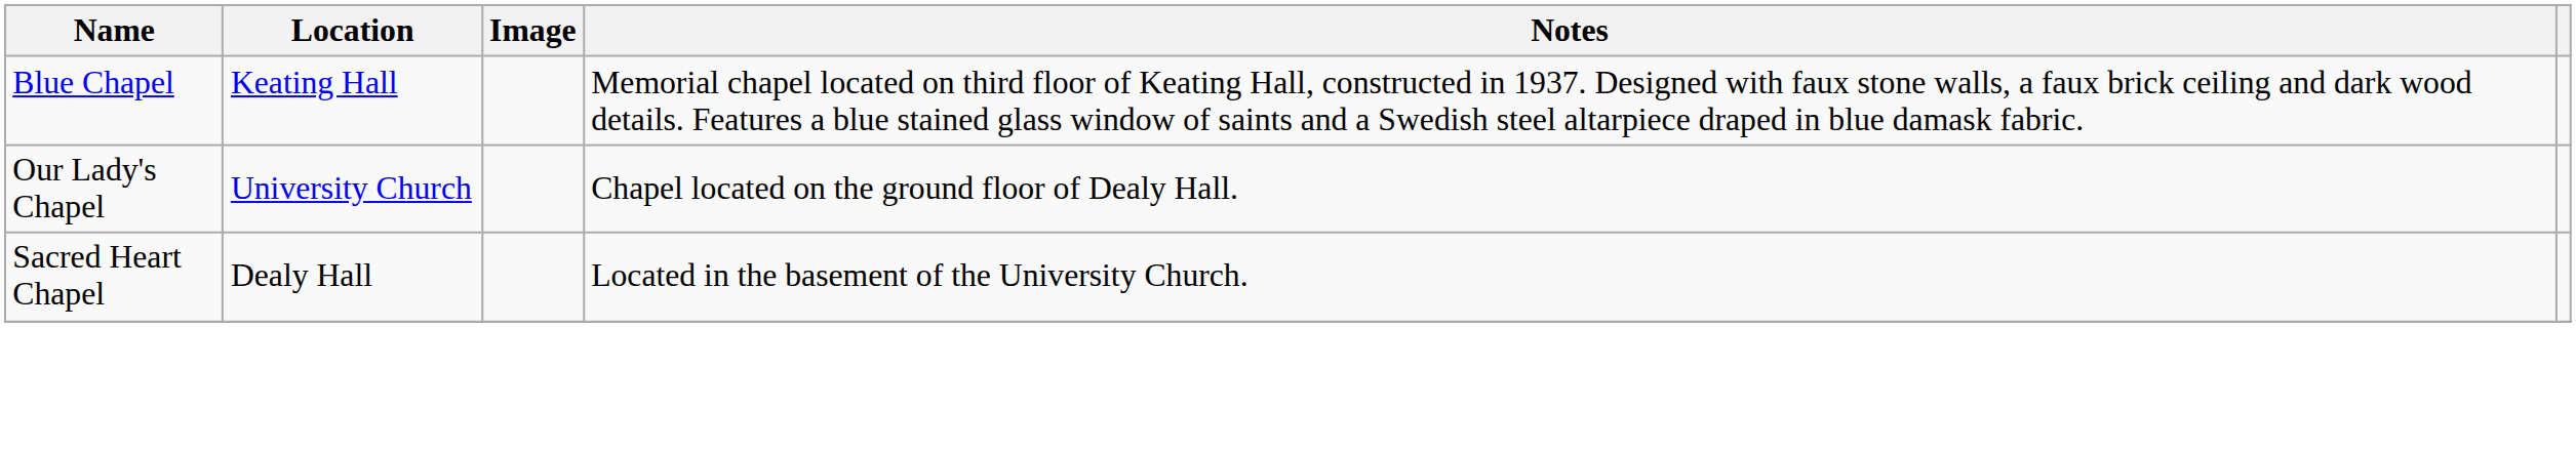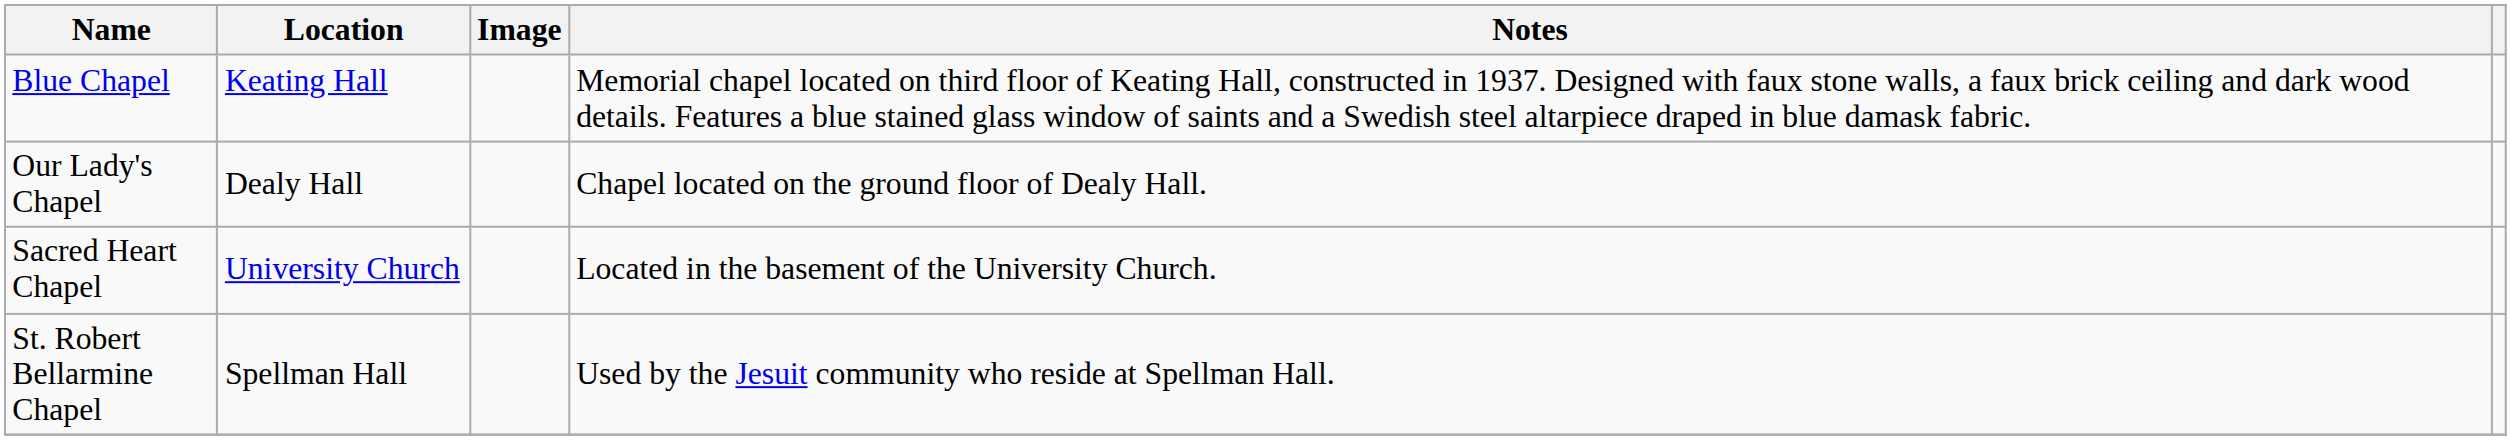Our Lady's Chapel | Location: University Church -> Dealy Hall
Sacred Heart Chapel | Location: Dealy Hall -> University Church
+ row: St. Robert Bellarmine Chapel | Spellman Hall | Used by the Jesuit community who reside at Spellman Hall.
